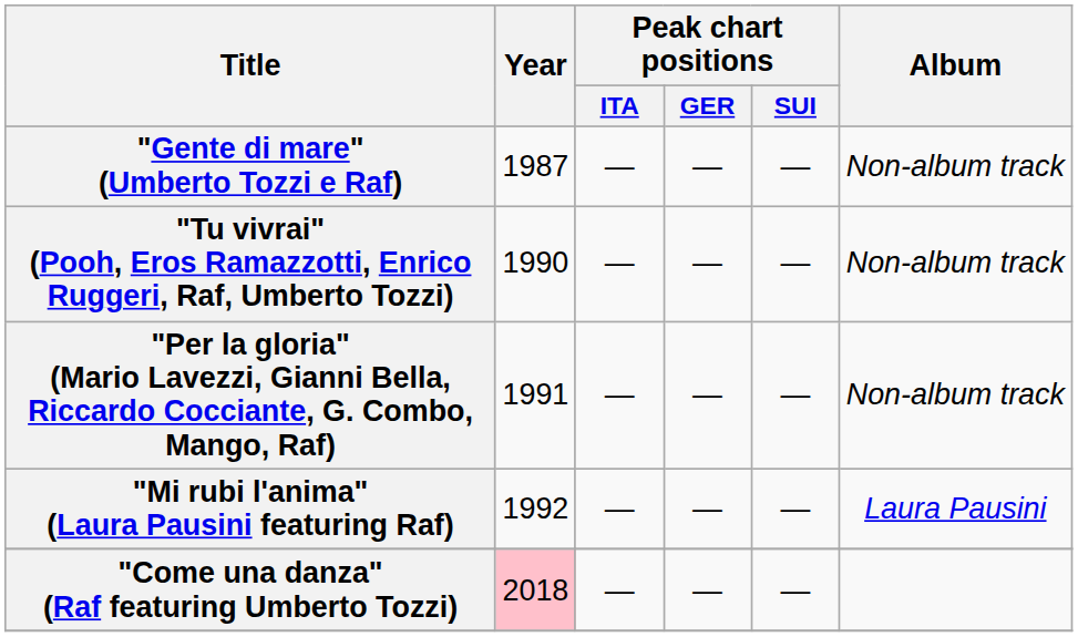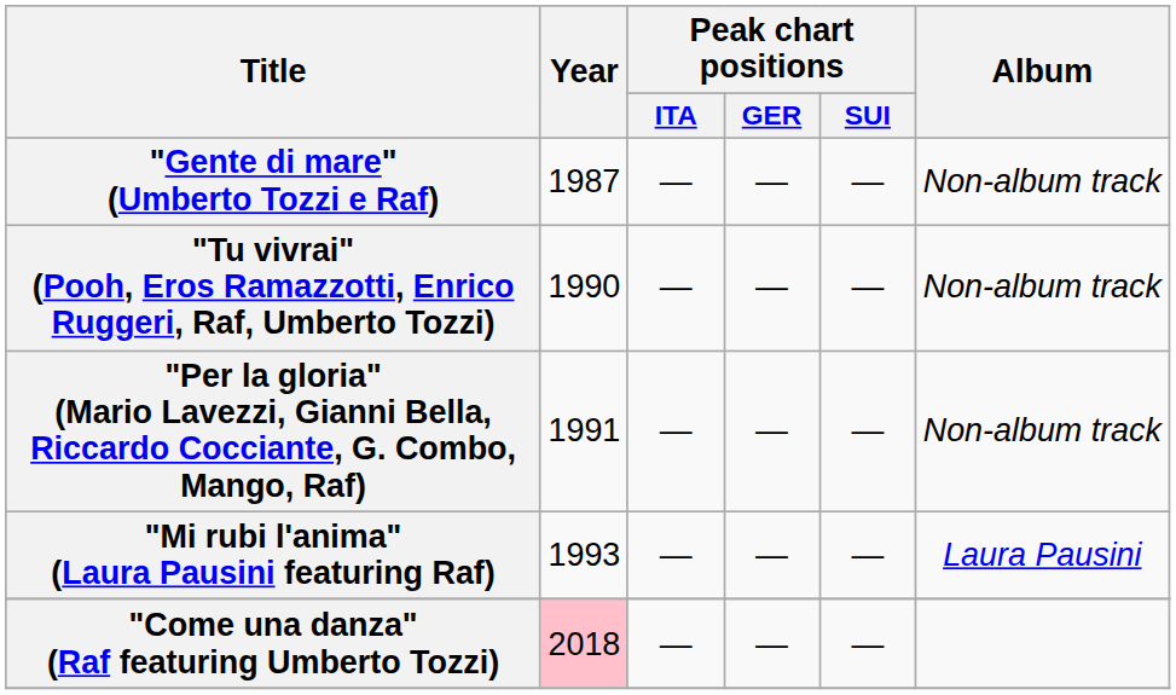"Mi rubi l'anima" (Laura Pausini featuring Raf) | Year: 1992 -> 1993
